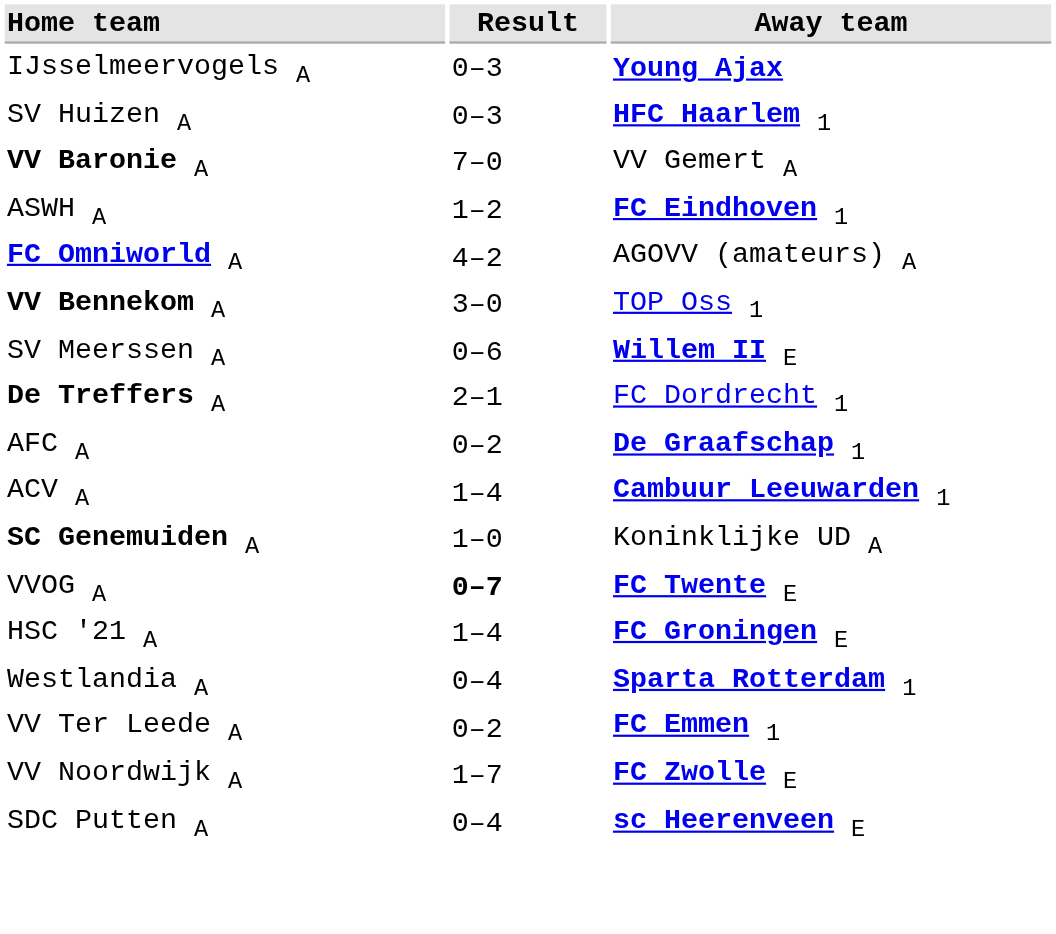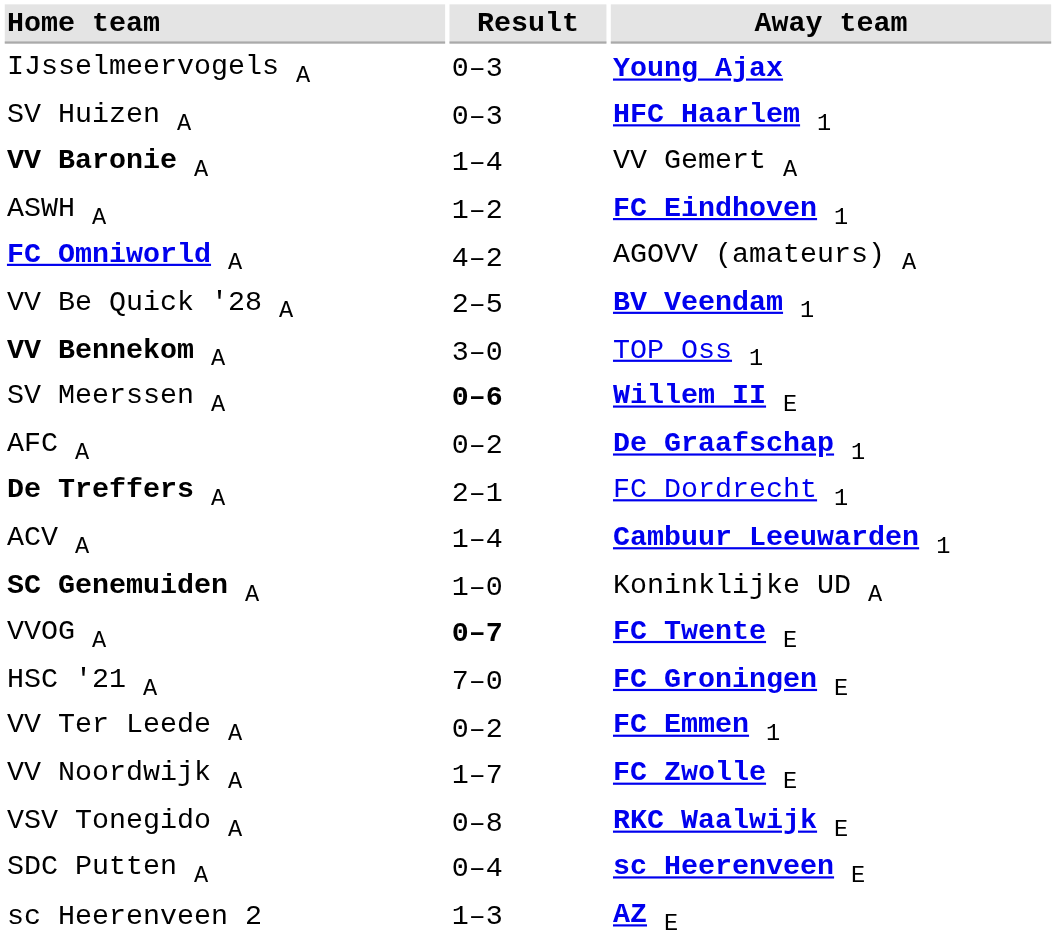VV Baronie A | Result: 7–0 -> 1–4
+ row: VV Be Quick '28 A | 2–5 | BV Veendam 1
SV Meerssen A | Result: normal -> bold
rows swapped: AFC A <-> De Treffers A
HSC '21 A | Result: 1–4 -> 7–0
- row: Westlandia A | 0–4 | Sparta Rotterdam 1
+ row: VSV Tonegido A | 0–8 | RKC Waalwijk E
+ row: sc Heerenveen 2 | 1–3 | AZ E
